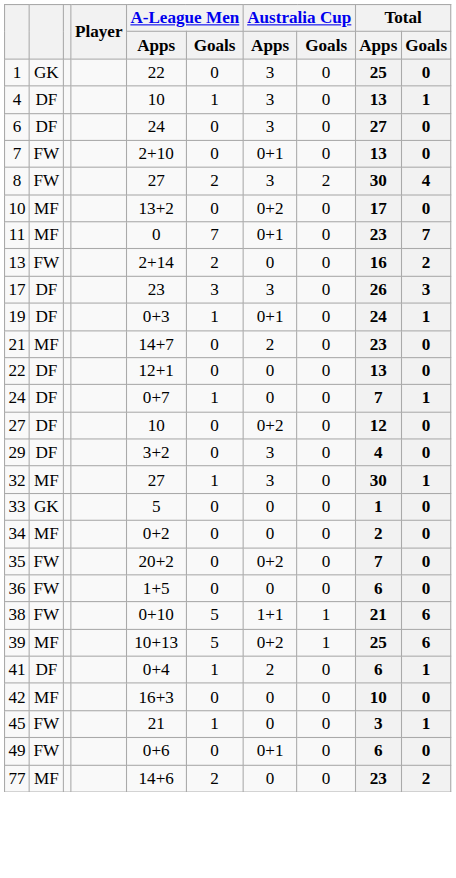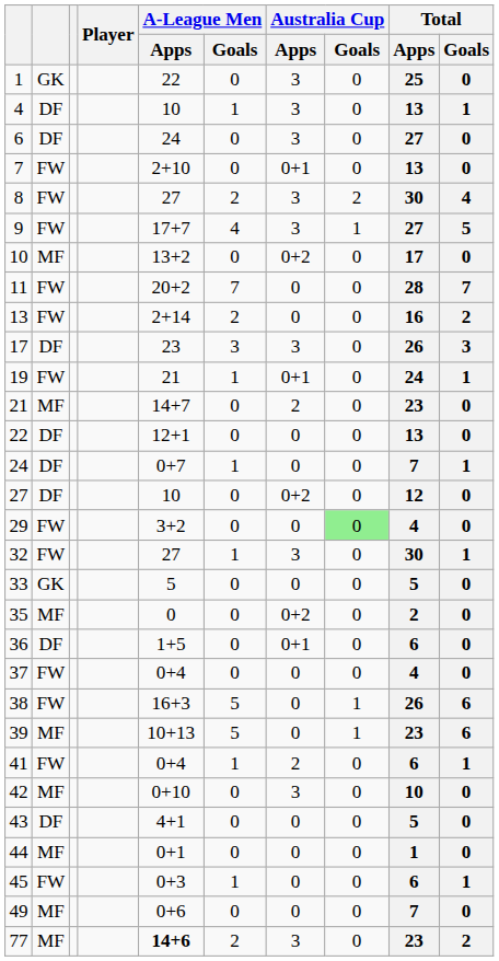+ row: 9 | FW | 17+7 | 4 | 3 | 1 | 27 | 5
11 | column 2: MF -> FW
11 | A-League Men / Apps: 0 -> 20+2
11 | Australia Cup / Apps: 0+1 -> 0
11 | Total / Apps: 23 -> 28
19 | column 2: DF -> FW
19 | A-League Men / Apps: 0+3 -> 21
29 | column 2: DF -> FW
29 | Australia Cup / Apps: 3 -> 0
29 | Australia Cup / Goals: no background -> lightgreen background
32 | column 2: MF -> FW
33 | Total / Apps: 1 -> 5
- row: 34 | MF | 0+2 | 0 | 0 | 0 | 2 | 0
35 | column 2: FW -> MF
35 | A-League Men / Apps: 20+2 -> 0
35 | Total / Apps: 7 -> 2
36 | column 2: FW -> DF
36 | Australia Cup / Apps: 0 -> 0+1
+ row: 37 | FW | 0+4 | 0 | 0 | 0 | 4 | 0
38 | A-League Men / Apps: 0+10 -> 16+3
38 | Australia Cup / Apps: 1+1 -> 0
38 | Total / Apps: 21 -> 26
39 | Australia Cup / Apps: 0+2 -> 0
39 | Total / Apps: 25 -> 23
41 | column 2: DF -> FW
42 | A-League Men / Apps: 16+3 -> 0+10
42 | Australia Cup / Apps: 0 -> 3
+ row: 43 | DF | 4+1 | 0 | 0 | 0 | 5 | 0
+ row: 44 | MF | 0+1 | 0 | 0 | 0 | 1 | 0
45 | A-League Men / Apps: 21 -> 0+3
45 | Total / Apps: 3 -> 6
49 | column 2: FW -> MF
49 | Australia Cup / Apps: 0+1 -> 0
49 | Total / Apps: 6 -> 7
77 | A-League Men / Apps: normal -> bold
77 | Australia Cup / Apps: 0 -> 3
